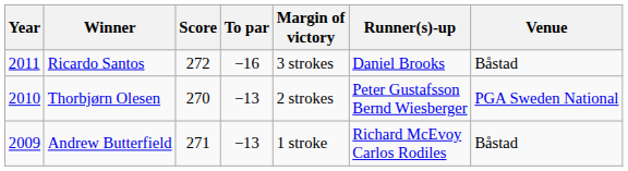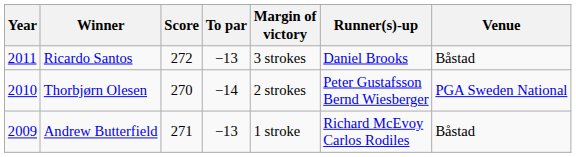Ricardo Santos | To par: −16 -> −13
Thorbjørn Olesen | To par: −13 -> −14
